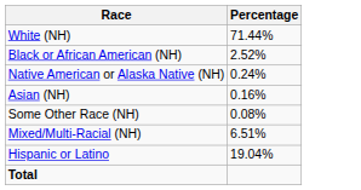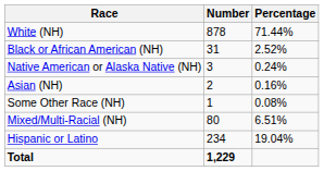+ column: Number | 878 | 31 | 3 | 2 | 1 | 80 | 234 | 1,229
